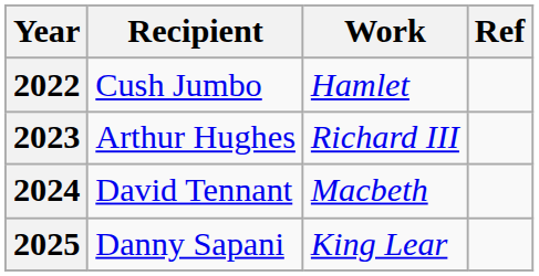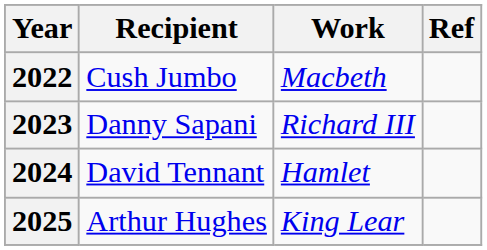2022 | Work: Hamlet -> Macbeth
2023 | Recipient: Arthur Hughes -> Danny Sapani
2024 | Work: Macbeth -> Hamlet
2025 | Recipient: Danny Sapani -> Arthur Hughes
